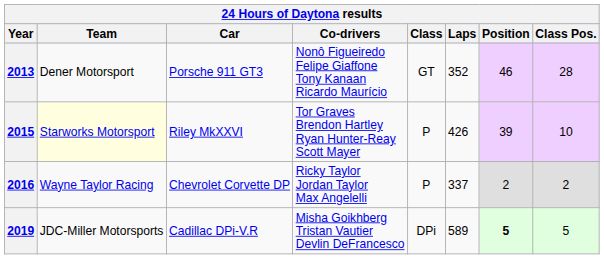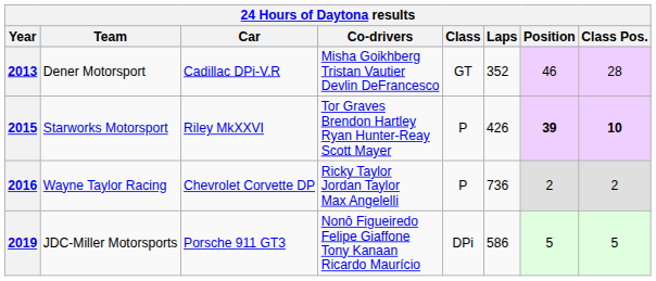2013 | Car: Porsche 911 GT3 -> Cadillac DPi-V.R
2013 | Co-drivers: Nonô Figueiredo Felipe Giaffone Tony Kanaan Ricardo Maurício -> Misha Goikhberg Tristan Vautier Devlin DeFrancesco
2015 | Team: lightyellow background -> no background
2015 | Position: normal -> bold
2015 | Class Pos.: normal -> bold
2016 | Laps: 337 -> 736
2019 | Car: Cadillac DPi-V.R -> Porsche 911 GT3
2019 | Co-drivers: Misha Goikhberg Tristan Vautier Devlin DeFrancesco -> Nonô Figueiredo Felipe Giaffone Tony Kanaan Ricardo Maurício
2019 | Laps: 589 -> 586
2019 | Position: bold -> normal
